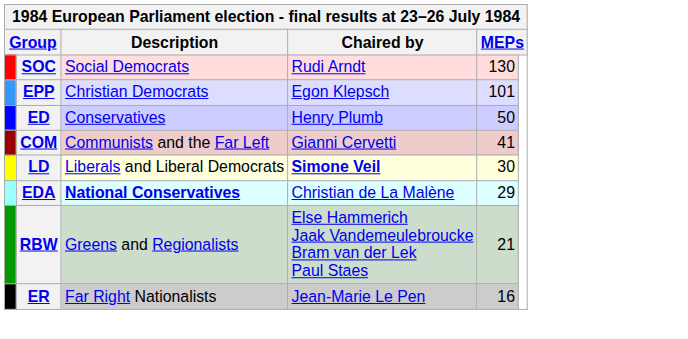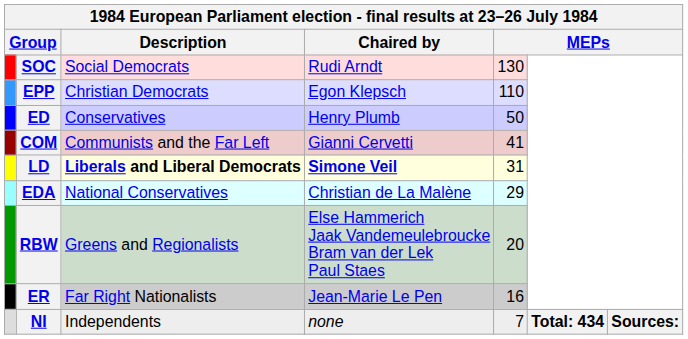EPP | column 5: 101 -> 110
LD | Description: normal -> bold
LD | column 5: 30 -> 31
EDA | Description: bold -> normal
RBW | column 5: 21 -> 20
+ row: NI | Independents | none | 7 | Total: 434 | Sources:
